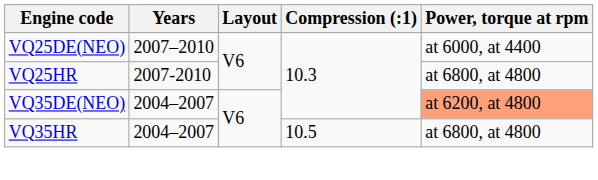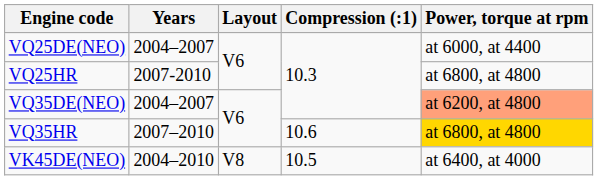VQ25DE(NEO) | Years: 2007–2010 -> 2004–2007
VQ35HR | Years: 2004–2007 -> 2007–2010
VQ35HR | Compression (:1): 10.5 -> 10.6
VQ35HR | Power, torque at rpm: no background -> gold background
+ row: VK45DE(NEO) | 2004–2010 | V8 | 10.5 | at 6400, at 4000
